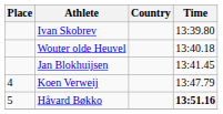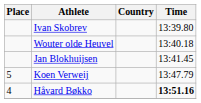Koen Verweij | Place: 4 -> 5
Håvard Bøkko | Place: 5 -> 4
